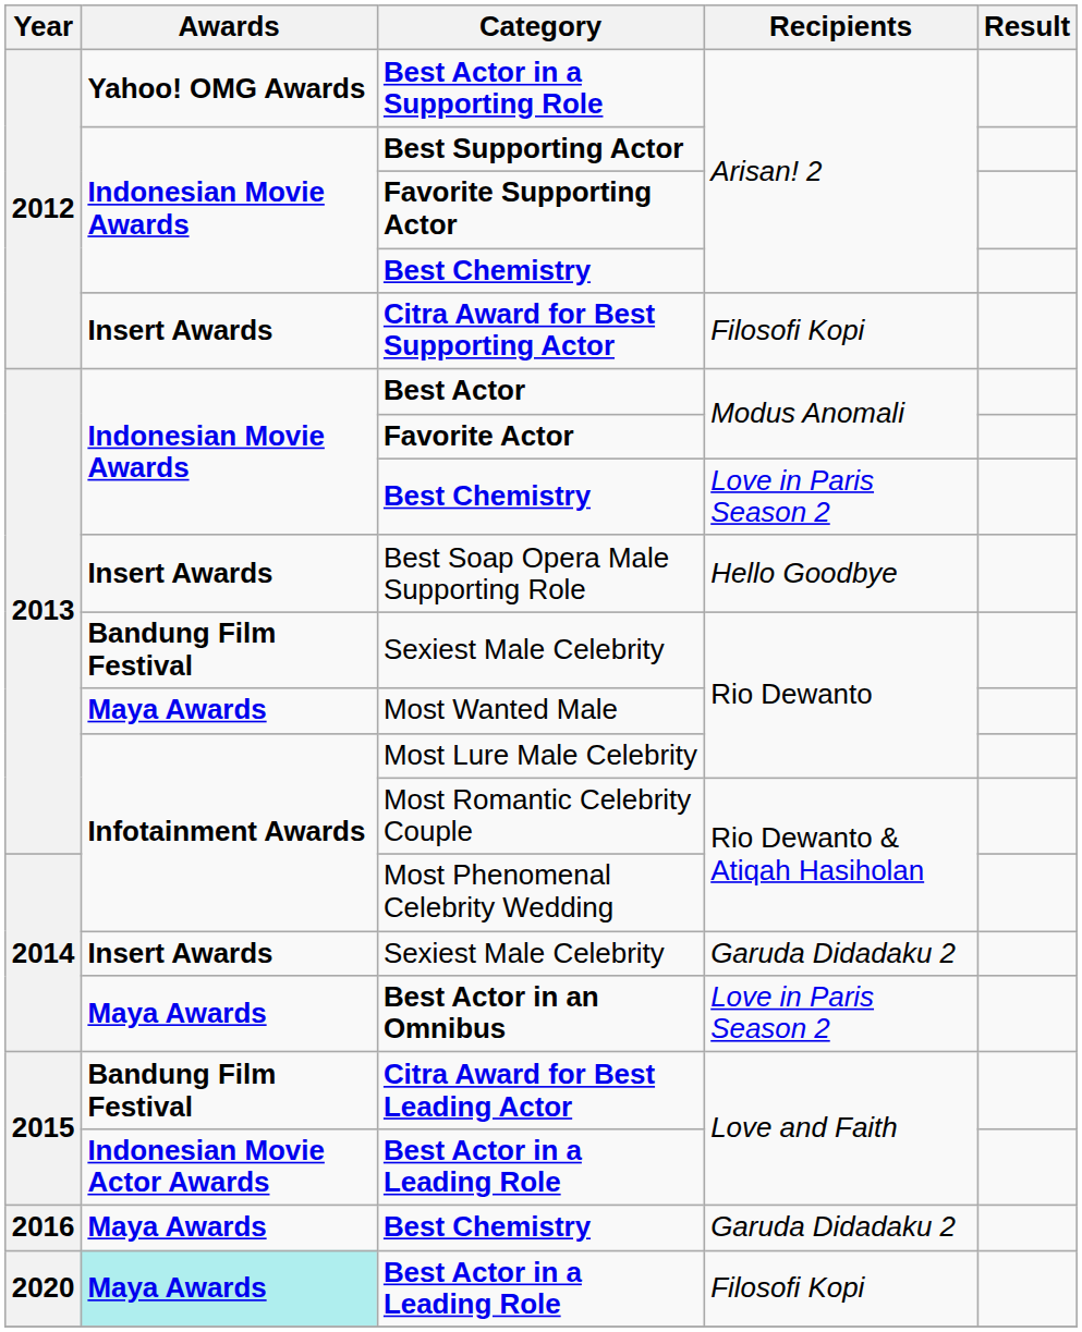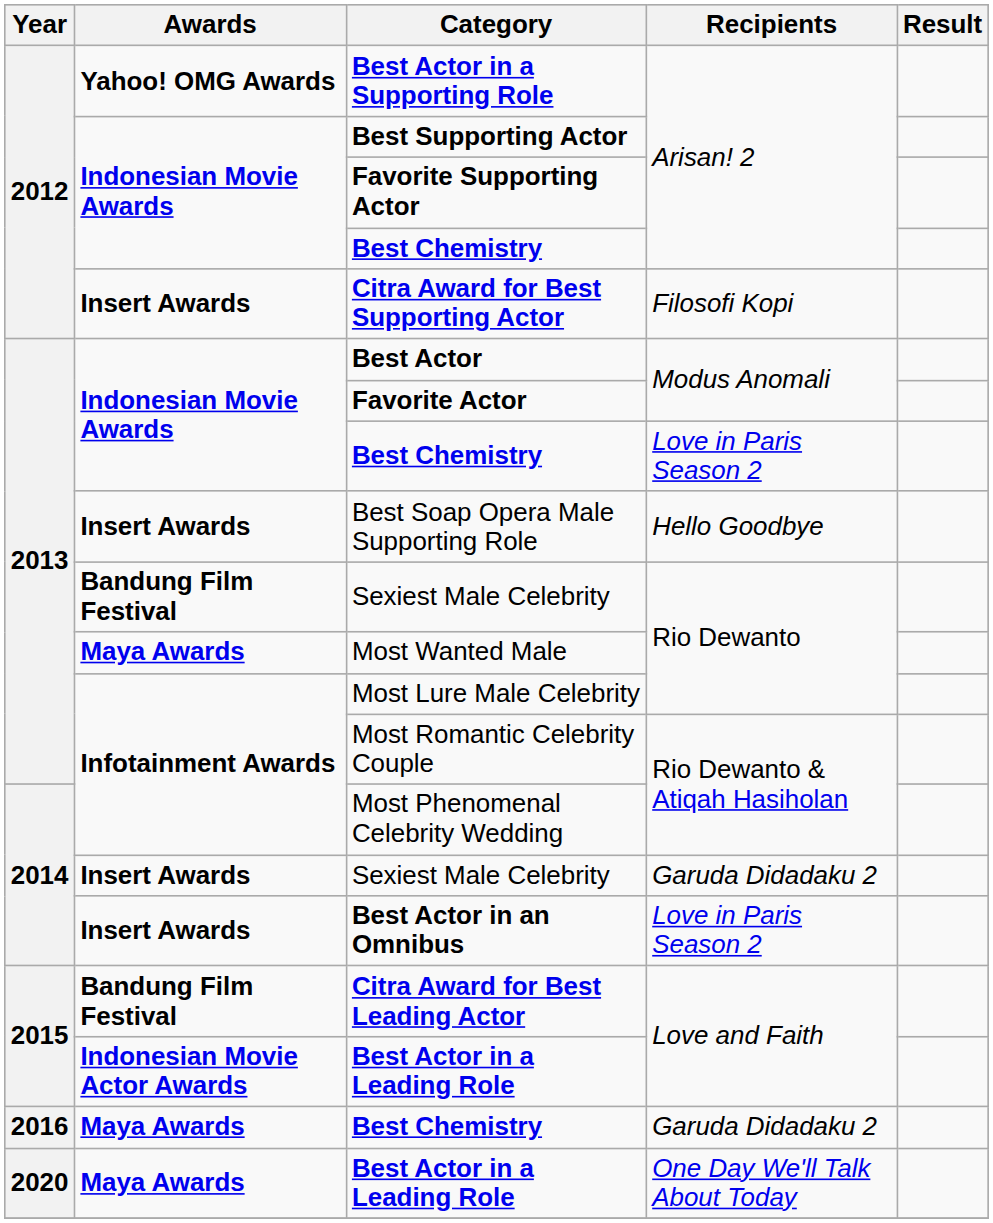Best Actor in an Omnibus | Awards: Maya Awards -> Insert Awards
2020 / Best Actor in a Leading Role | Awards: paleturquoise background -> no background
2020 / Best Actor in a Leading Role | Recipients: Filosofi Kopi -> One Day We'll Talk About Today
